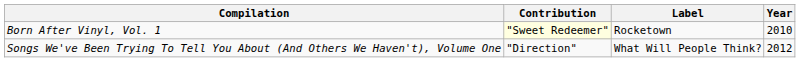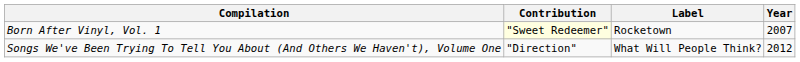Born After Vinyl, Vol. 1 | Year: 2010 -> 2007
